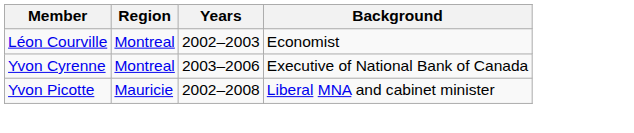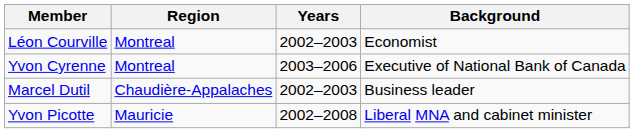+ row: Marcel Dutil | Chaudière-Appalaches | 2002–2003 | Business leader
